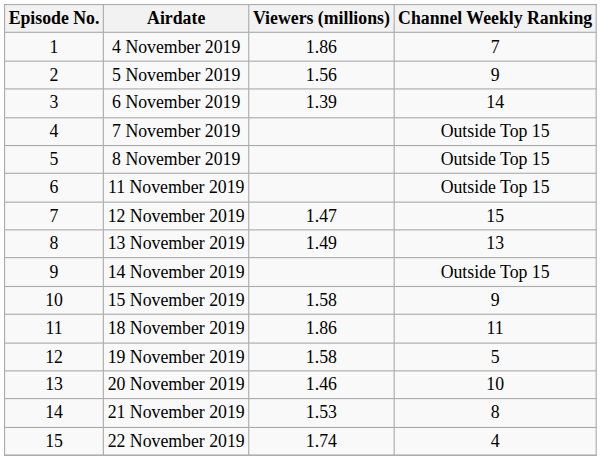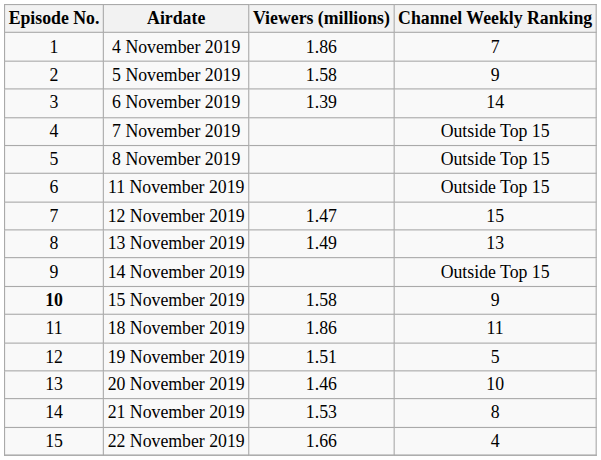5 November 2019 | Viewers (millions): 1.56 -> 1.58
15 November 2019 | Episode No.: normal -> bold
19 November 2019 | Viewers (millions): 1.58 -> 1.51
22 November 2019 | Viewers (millions): 1.74 -> 1.66
